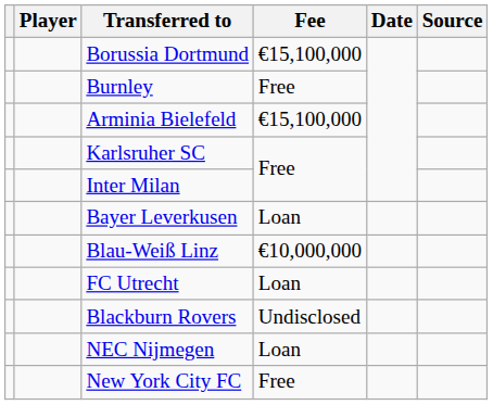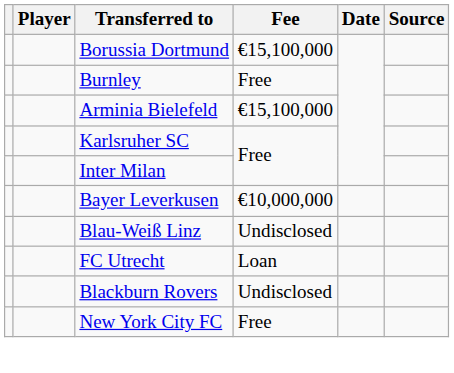Bayer Leverkusen | Fee: Loan -> €10,000,000
Blau-Weiß Linz | Fee: €10,000,000 -> Undisclosed
- row: NEC Nijmegen | Loan
